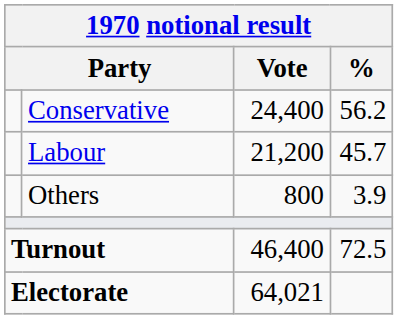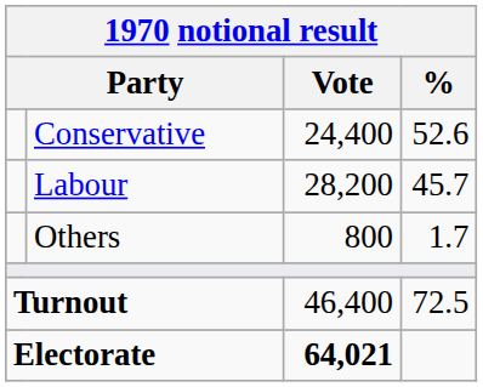Conservative | %: 56.2 -> 52.6
Labour | Vote: 21,200 -> 28,200
Others | %: 3.9 -> 1.7
Electorate | Vote: normal -> bold
